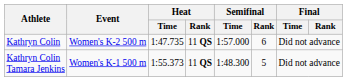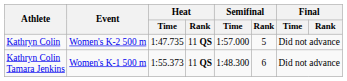Kathryn Colin | Semifinal / Rank: 6 -> 5
Kathryn Colin Tamara Jenkins | Semifinal / Rank: 5 -> 6
